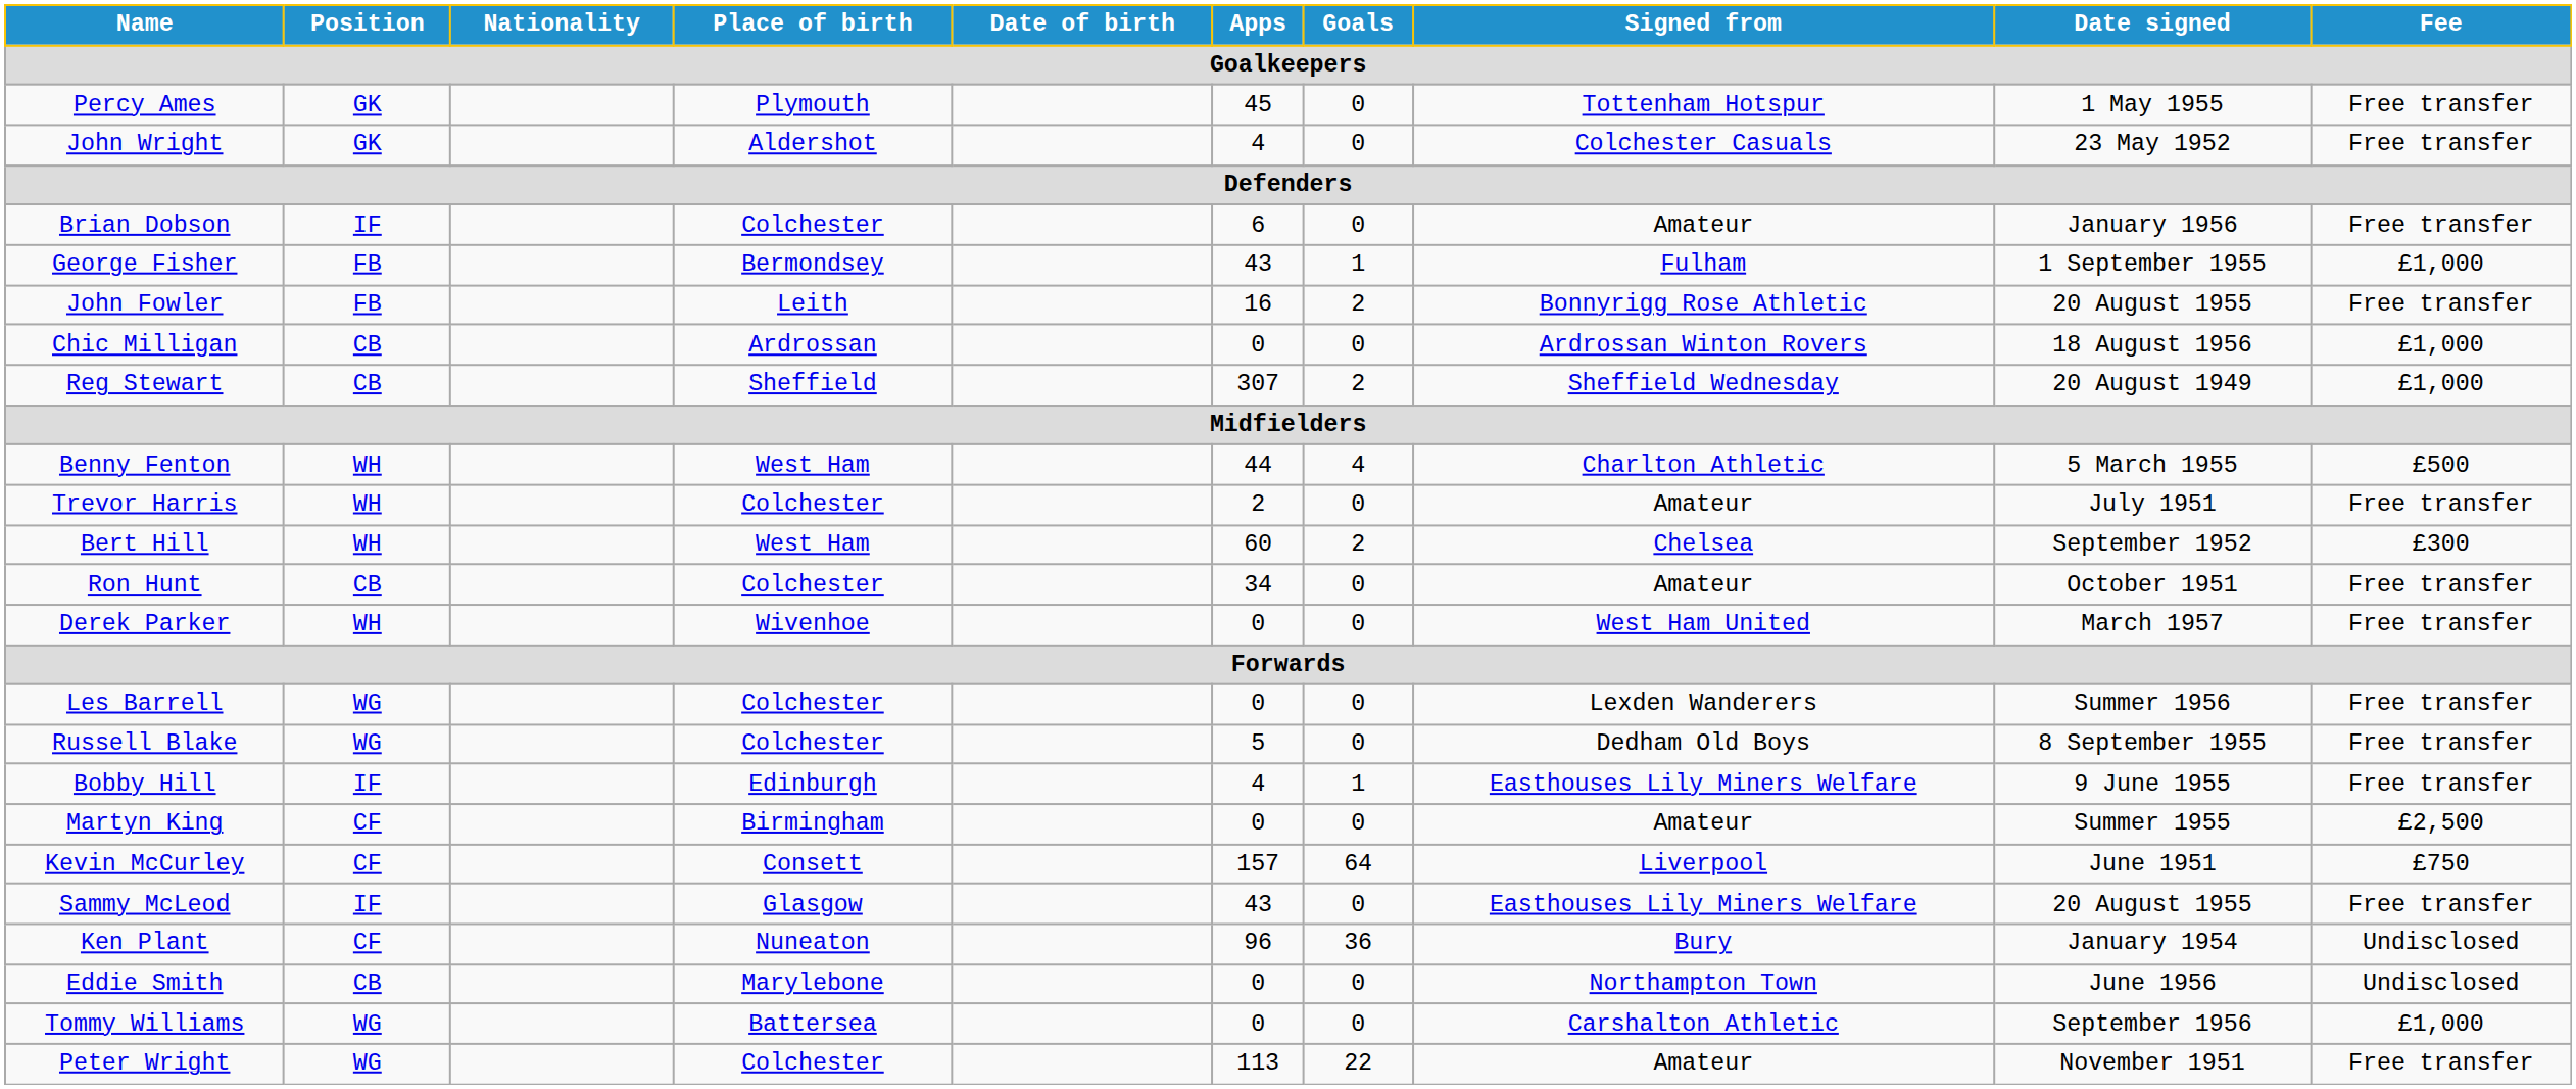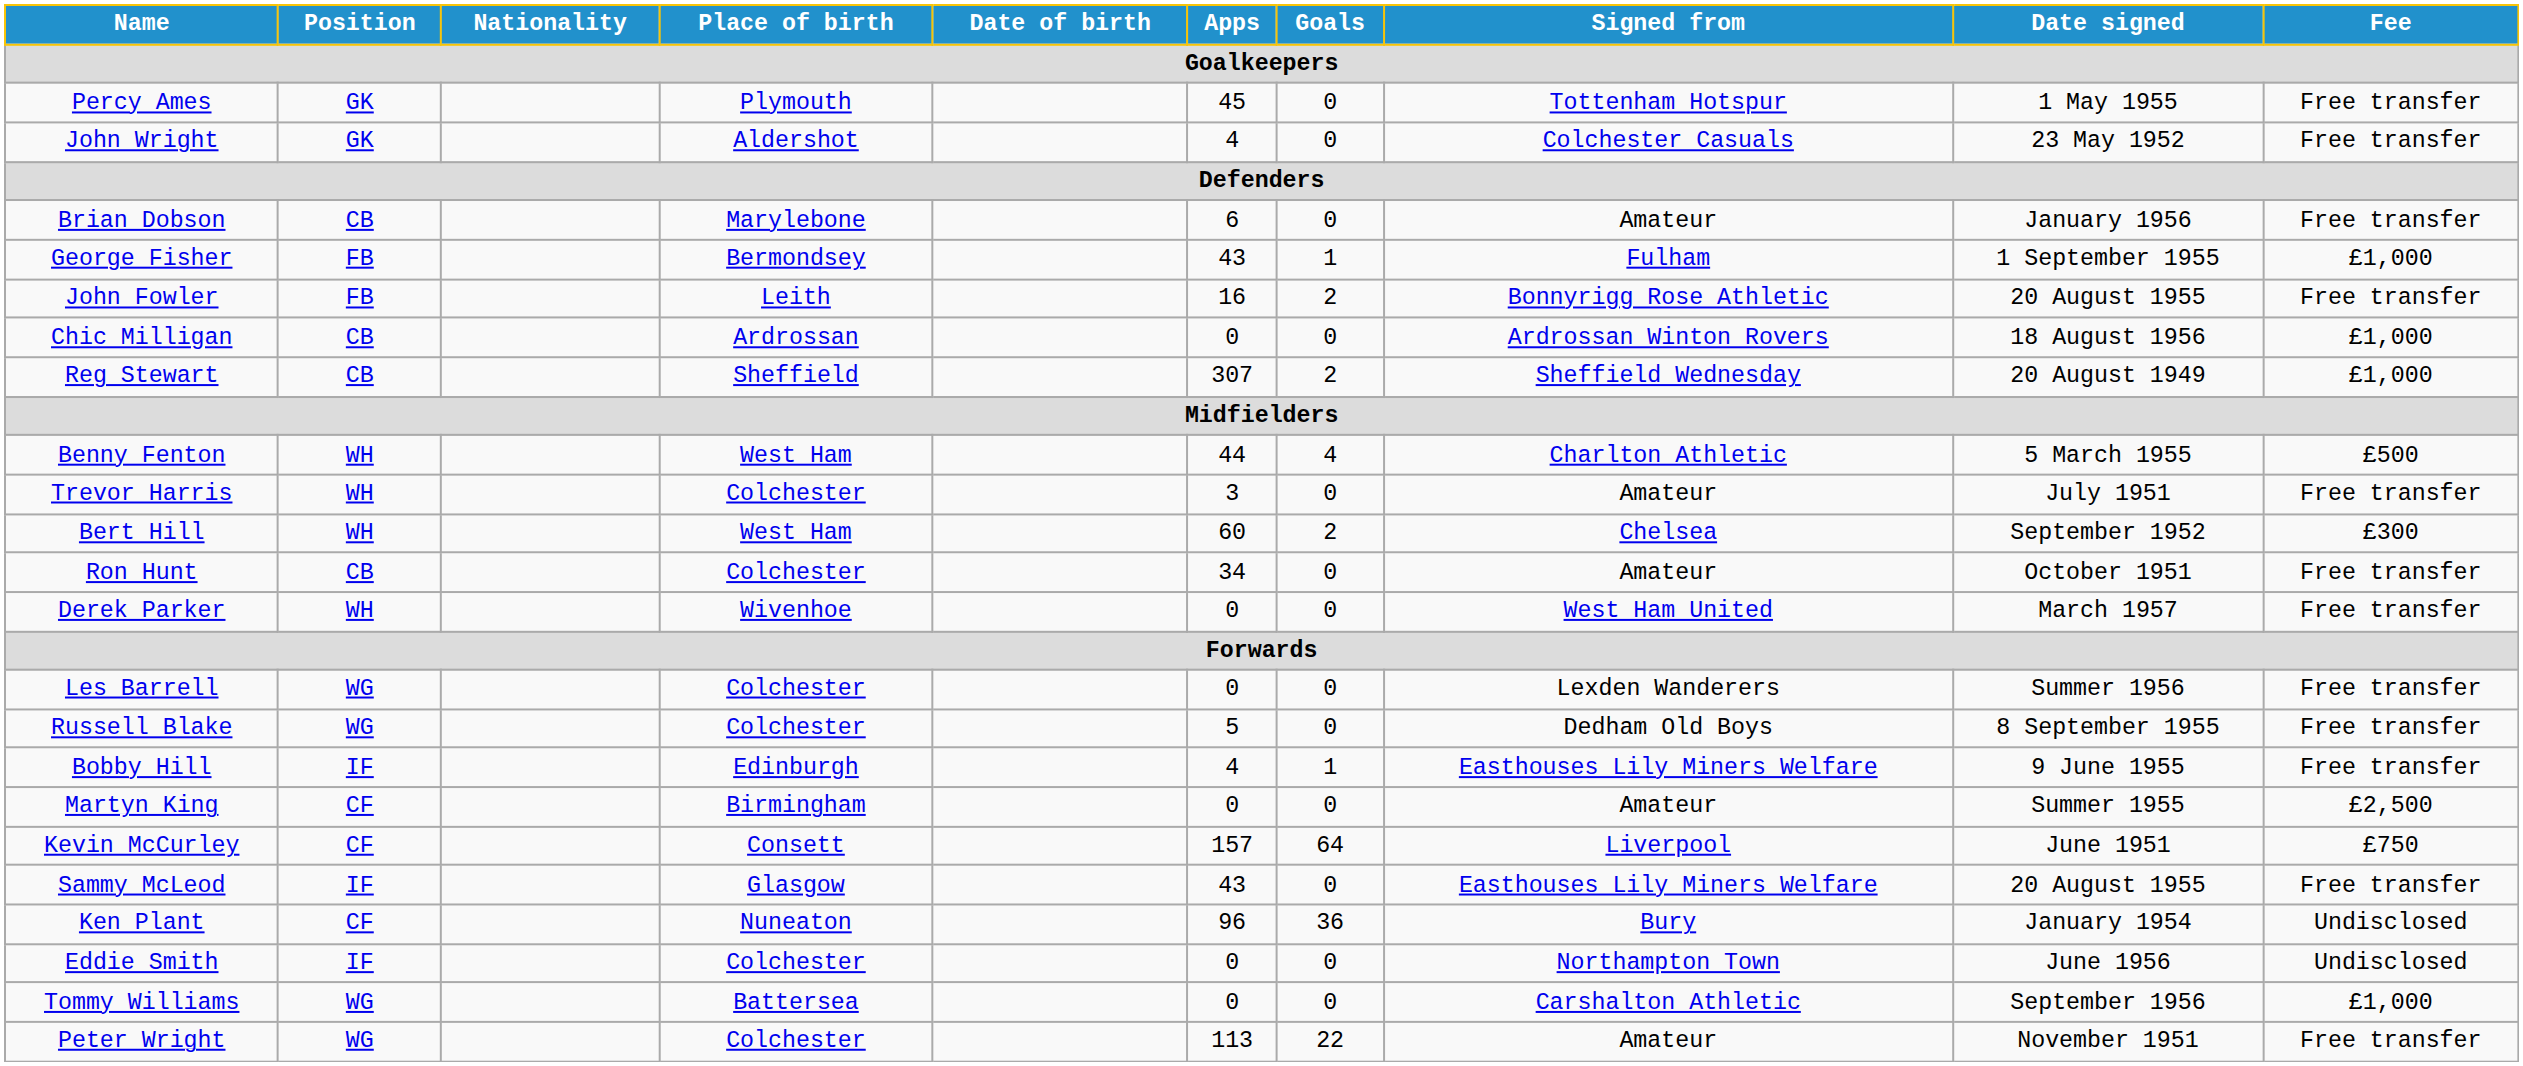Brian Dobson | Position: IF -> CB
Brian Dobson | Place of birth: Colchester -> Marylebone
Trevor Harris | Apps: 2 -> 3
Eddie Smith | Position: CB -> IF
Eddie Smith | Place of birth: Marylebone -> Colchester
